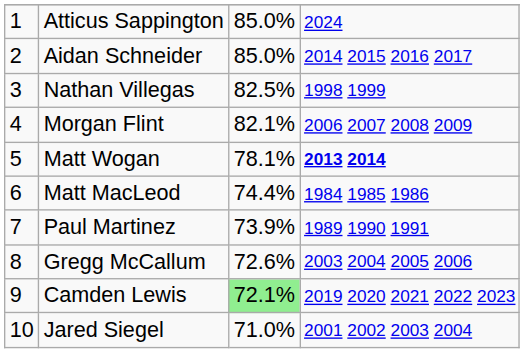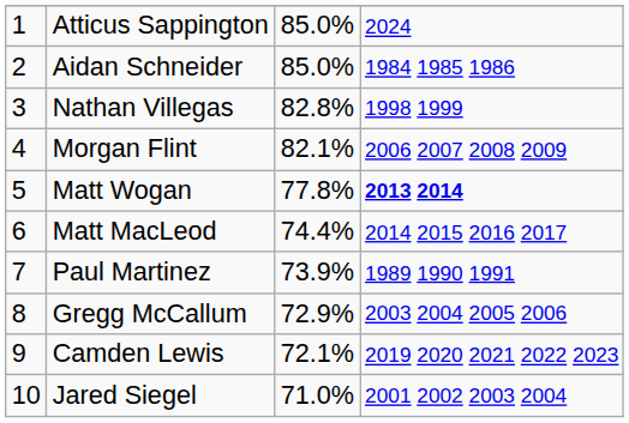Aidan Schneider | column 4: 2014 2015 2016 2017 -> 1984 1985 1986
Nathan Villegas | column 3: 82.5% -> 82.8%
Matt Wogan | column 3: 78.1% -> 77.8%
Matt MacLeod | column 4: 1984 1985 1986 -> 2014 2015 2016 2017
Gregg McCallum | column 3: 72.6% -> 72.9%
Camden Lewis | column 3: lightgreen background -> no background
